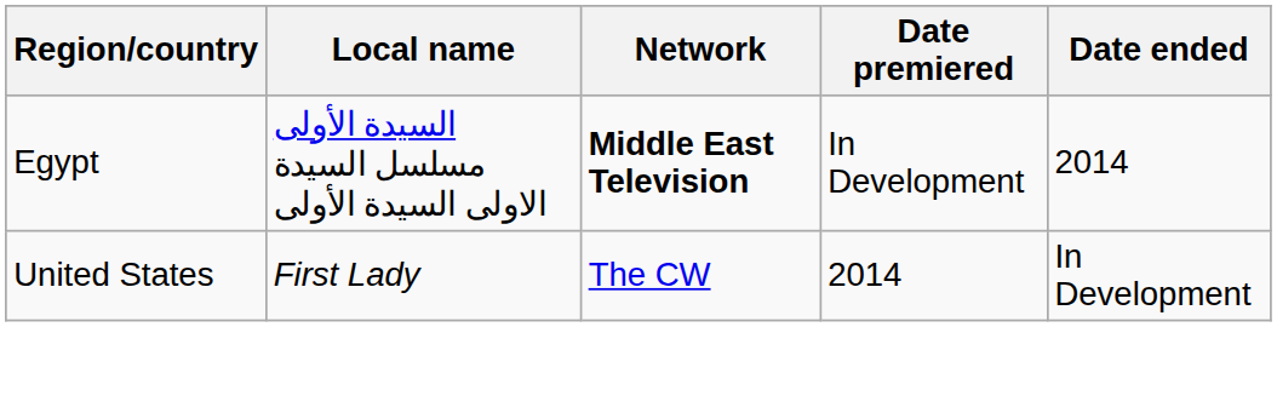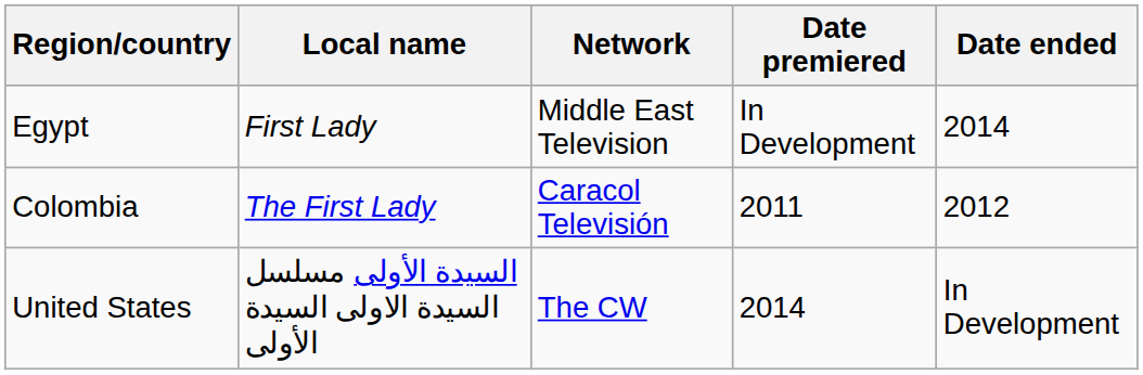Egypt | Local name: السيدة الأولى مسلسل السيدة الاولى السيدة الأولى -> First Lady
Egypt | Network: bold -> normal
+ row: Colombia | The First Lady | Caracol Televisión | 2011 | 2012
United States | Local name: First Lady -> السيدة الأولى مسلسل السيدة الاولى السيدة الأولى
